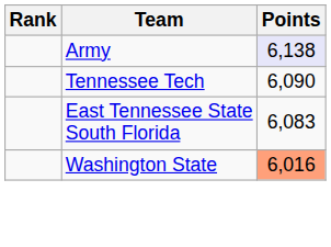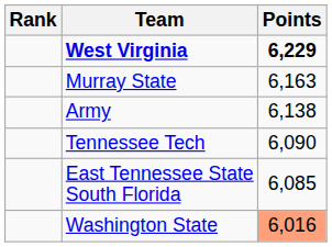+ row: West Virginia | 6,229
+ row: Murray State | 6,163
Army | Points: lavender background -> no background
East Tennessee State South Florida | Points: 6,083 -> 6,085
